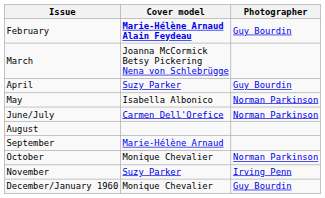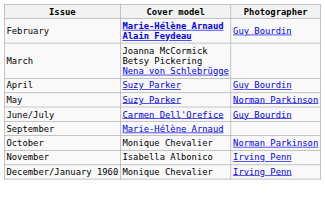May | Cover model: Isabella Albonico -> Suzy Parker
June/July | Photographer: Norman Parkinson -> Guy Bourdin
- row: August
November | Cover model: Suzy Parker -> Isabella Albonico
December/January 1960 | Photographer: Guy Bourdin -> Irving Penn
